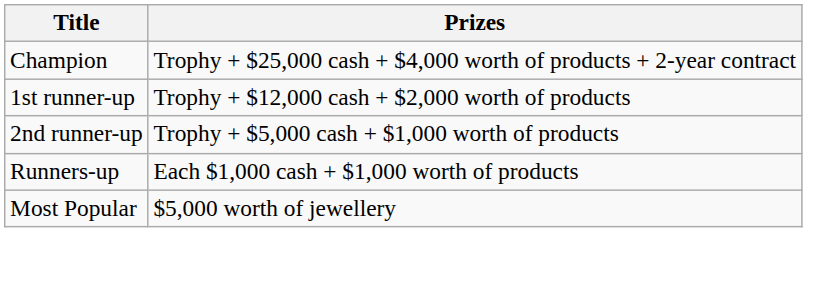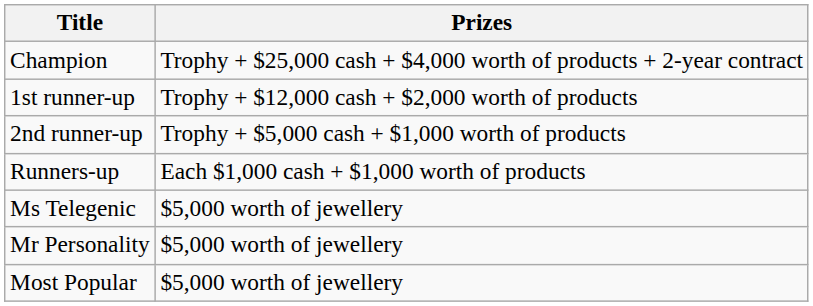+ row: Ms Telegenic | $5,000 worth of jewellery
+ row: Mr Personality | $5,000 worth of jewellery
